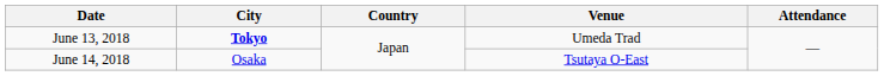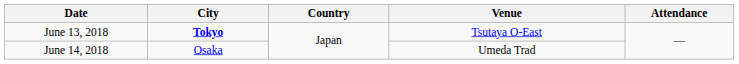June 13, 2018 | Venue: Umeda Trad -> Tsutaya O-East
June 14, 2018 | Venue: Tsutaya O-East -> Umeda Trad
